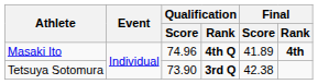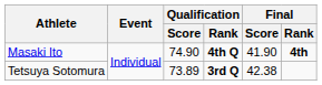Masaki Ito | Qualification / Score: 74.96 -> 74.90
Masaki Ito | Final / Score: 41.89 -> 41.90
Tetsuya Sotomura | Qualification / Score: 73.90 -> 73.89
